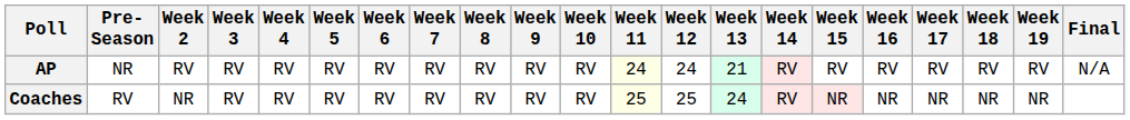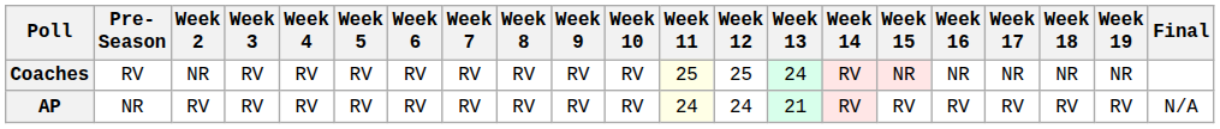rows swapped: AP <-> Coaches
